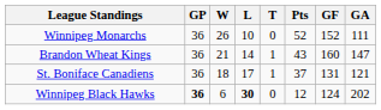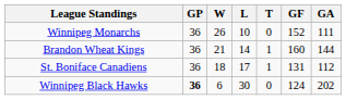- column: Pts | 52 | 43 | 37 | 12
Brandon Wheat Kings | GA: 147 -> 144
St. Boniface Canadiens | GA: 121 -> 112
Winnipeg Black Hawks | L: bold -> normal
